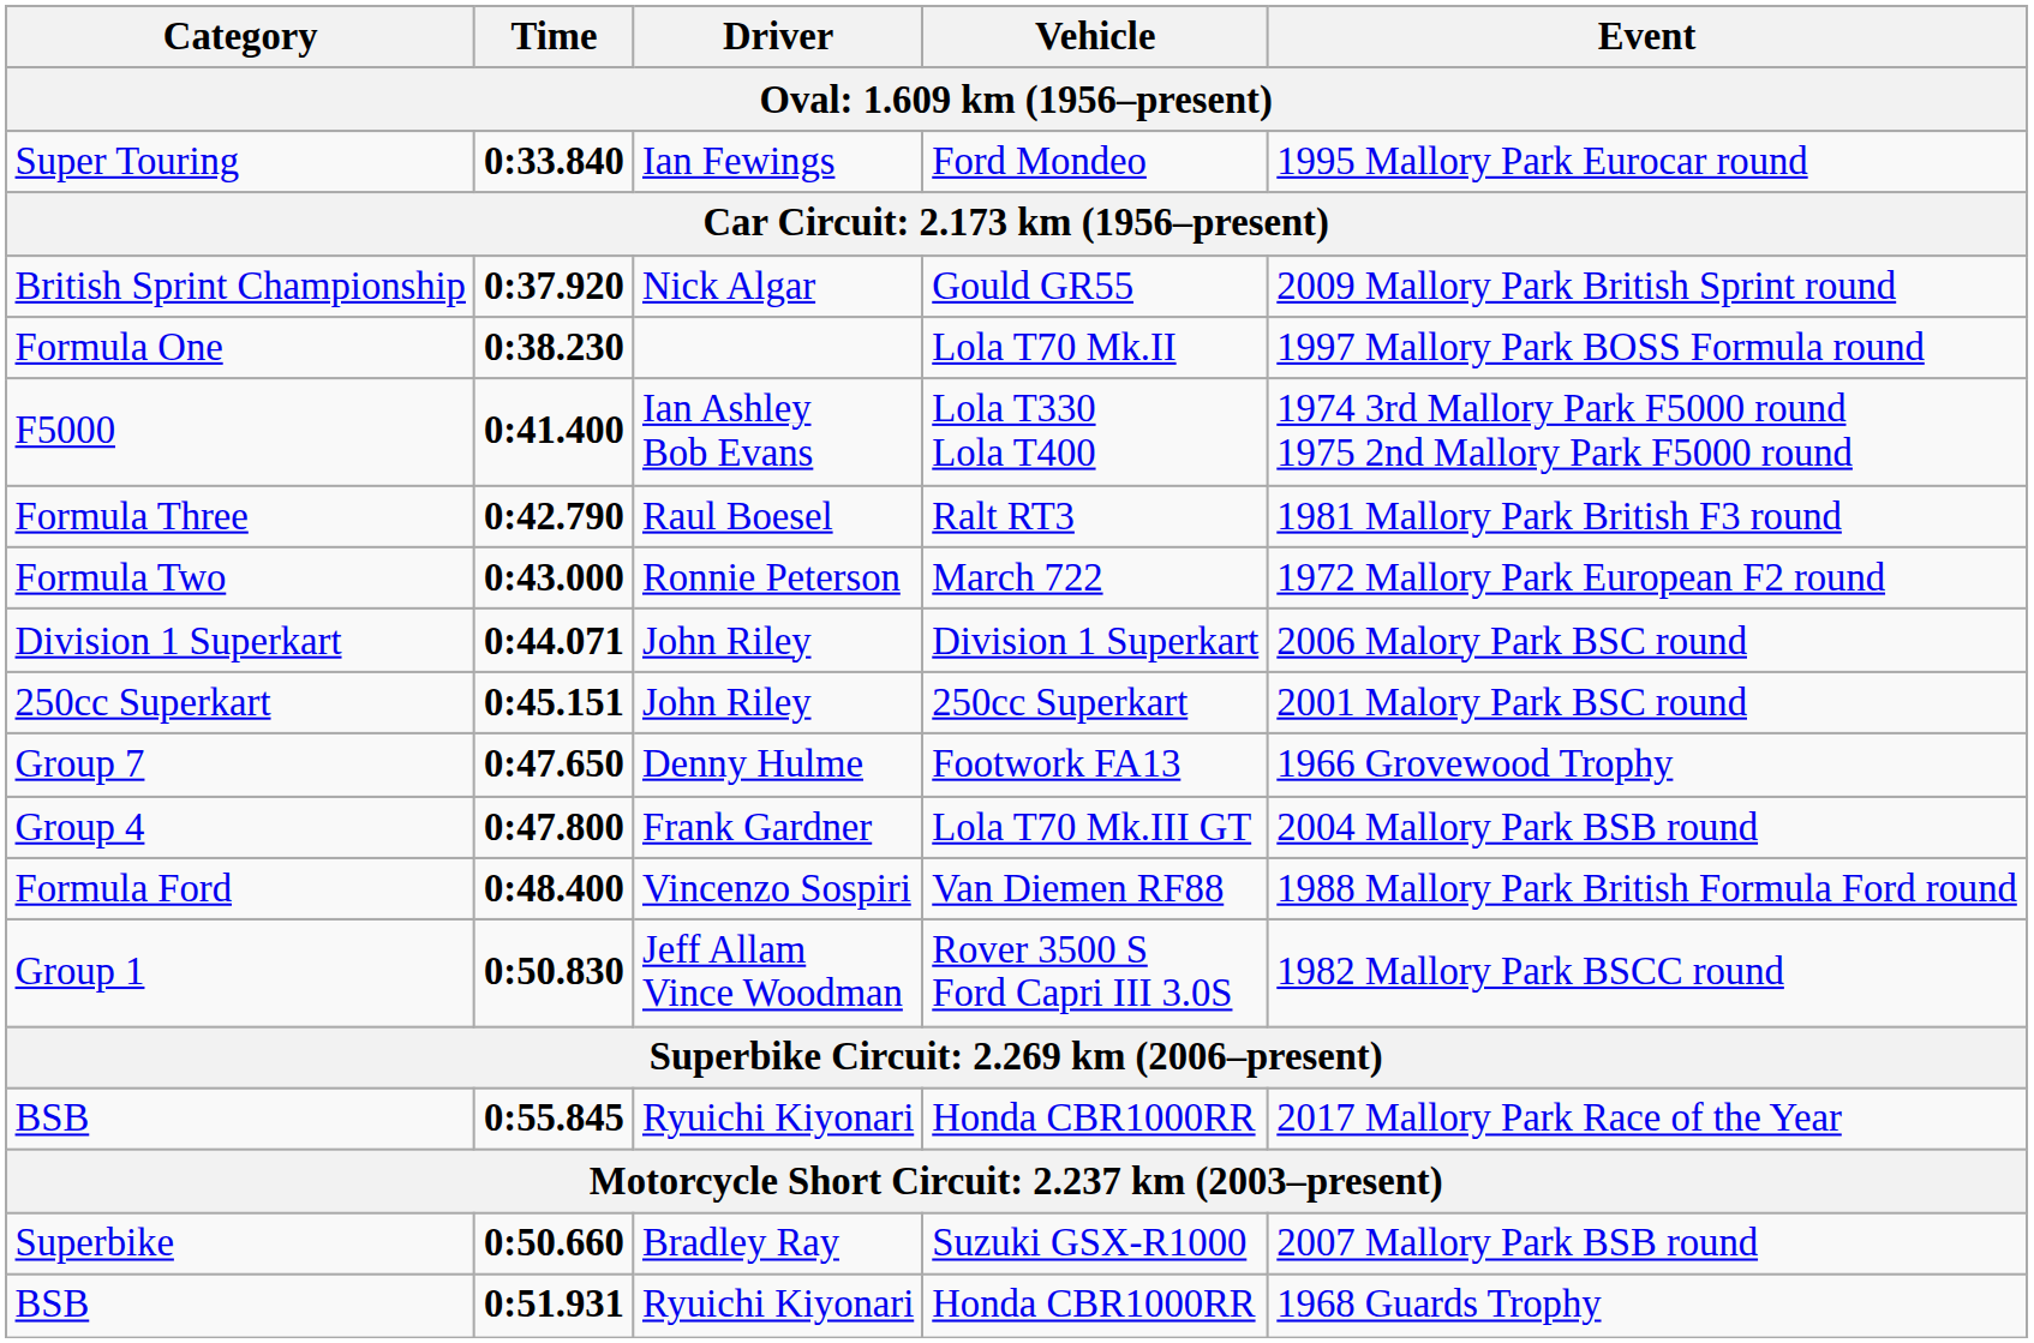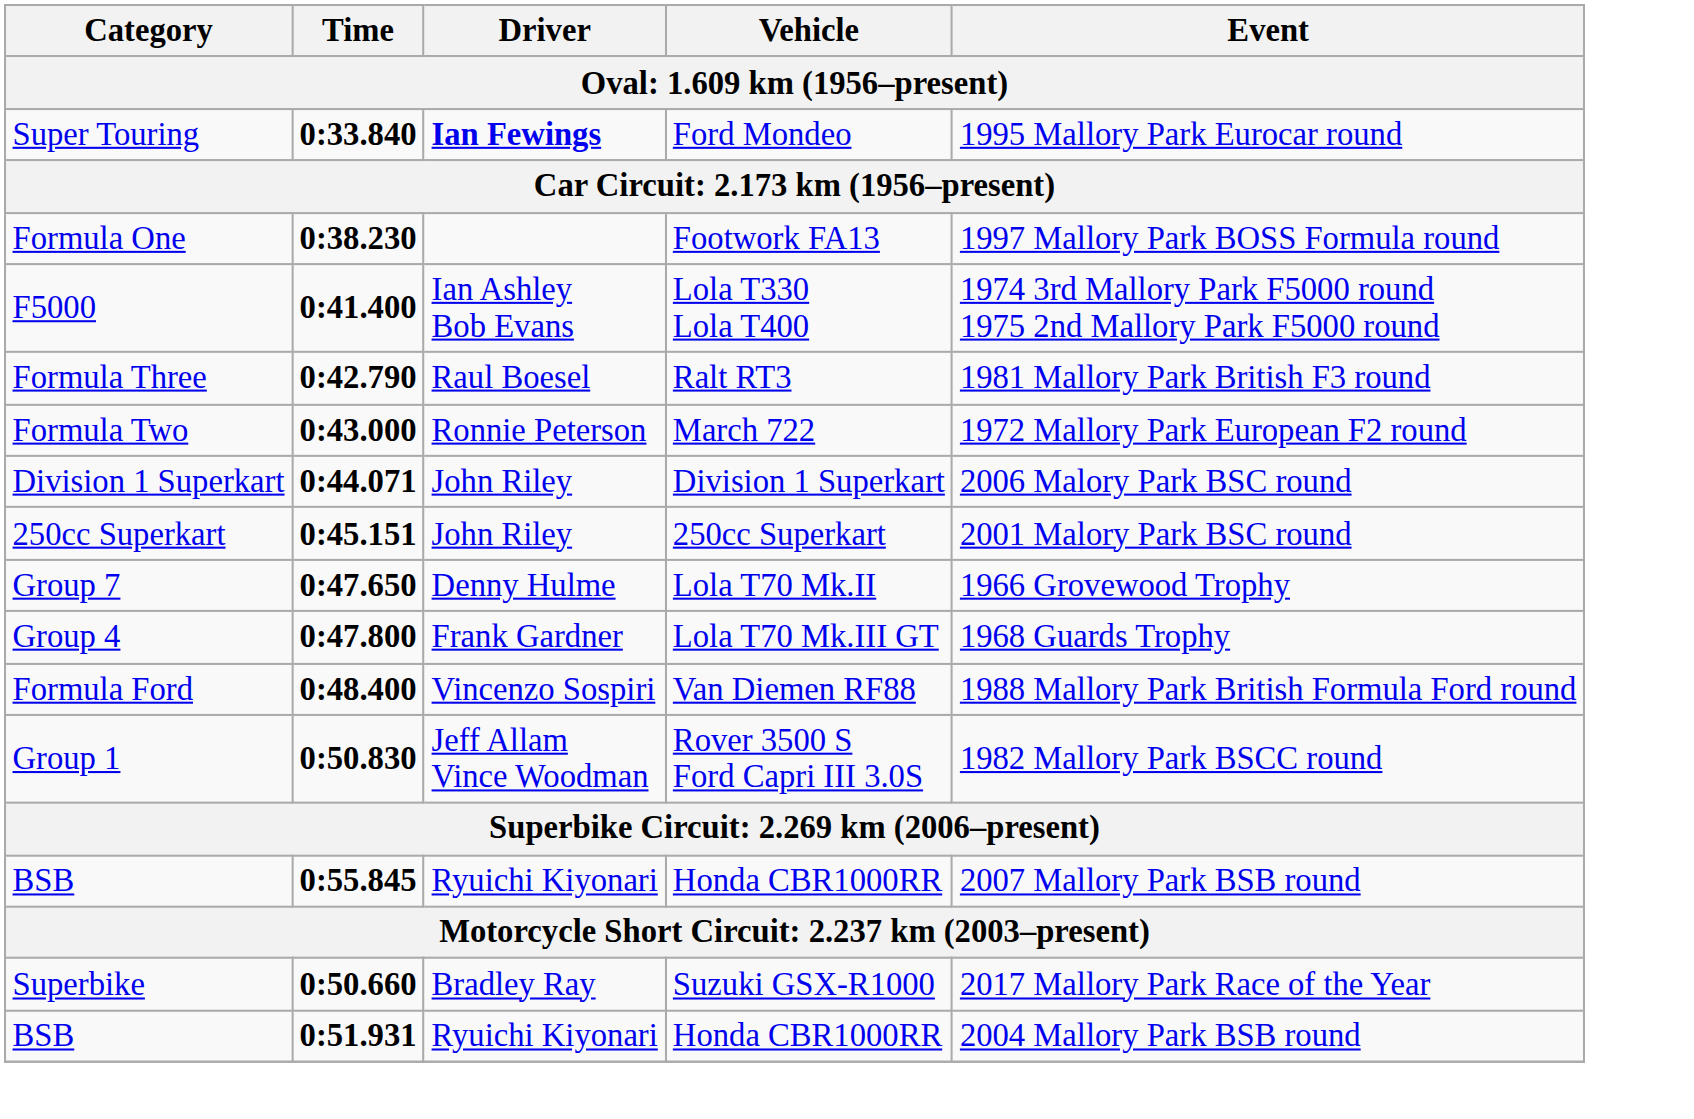Super Touring | Driver: normal -> bold
- row: British Sprint Championship | 0:37.920 | Nick Algar | Gould GR55 | 2009 Mallory Park British Sprint round
Formula One | Vehicle: Lola T70 Mk.II -> Footwork FA13
Group 7 | Vehicle: Footwork FA13 -> Lola T70 Mk.II
Group 4 | Event: 2004 Mallory Park BSB round -> 1968 Guards Trophy
BSB / 0:55.845 | Event: 2017 Mallory Park Race of the Year -> 2007 Mallory Park BSB round
Superbike | Event: 2007 Mallory Park BSB round -> 2017 Mallory Park Race of the Year
BSB / 0:51.931 | Event: 1968 Guards Trophy -> 2004 Mallory Park BSB round
